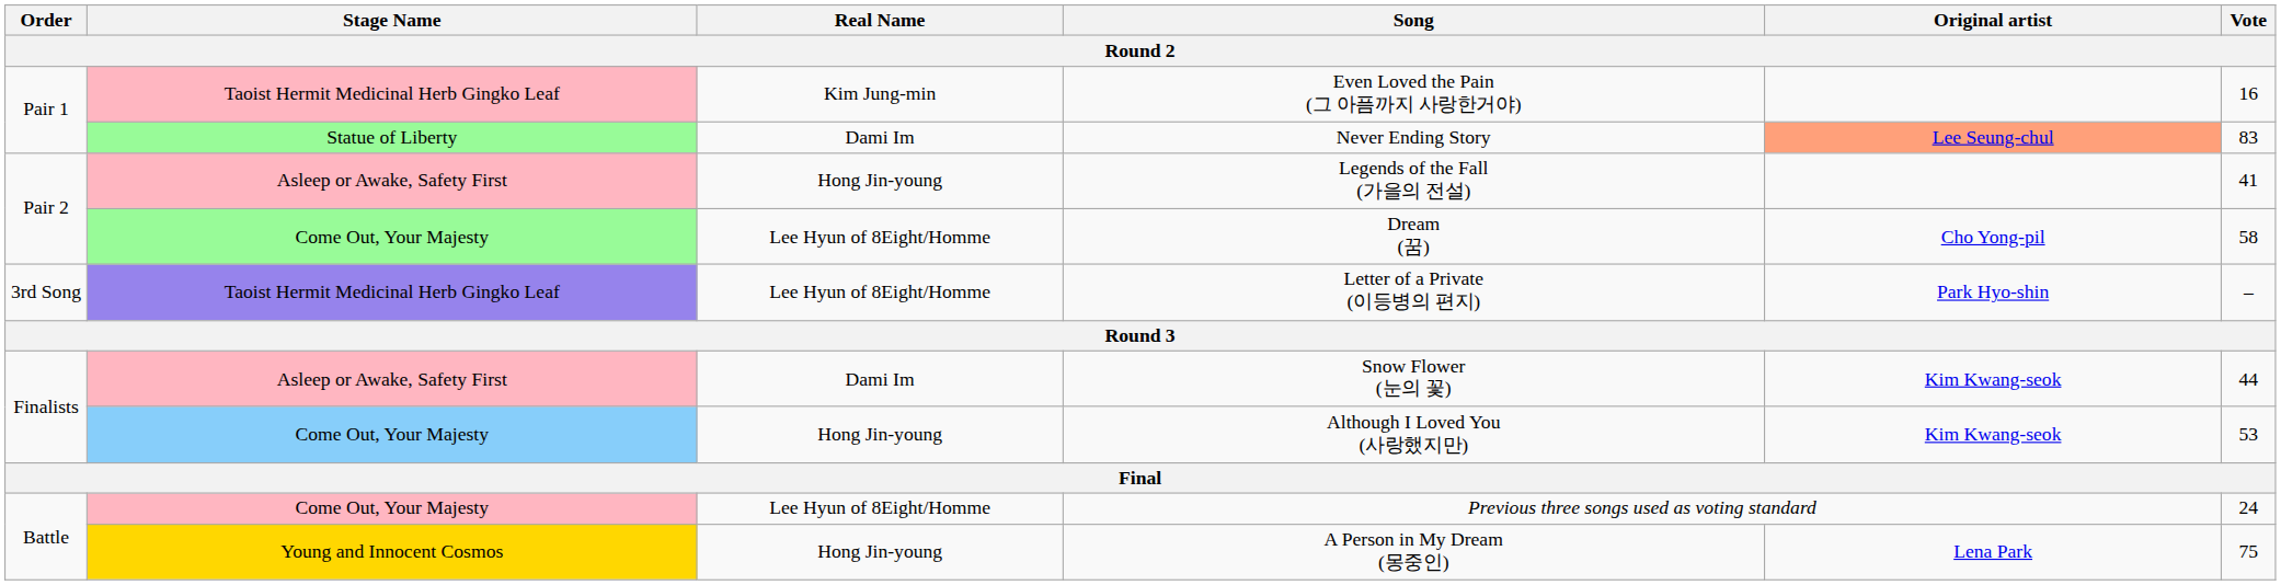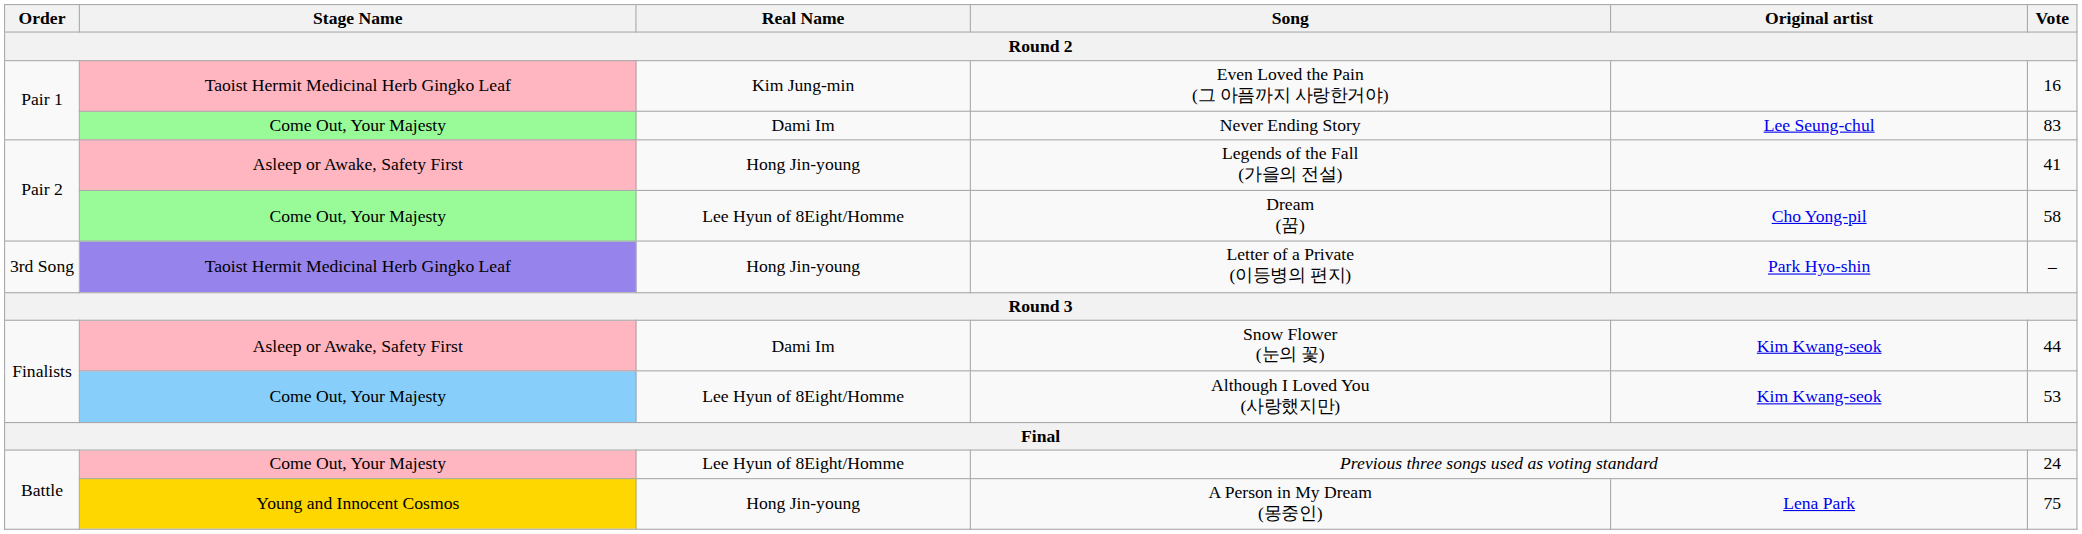Never Ending Story | Stage Name: Statue of Liberty -> Come Out, Your Majesty
Never Ending Story | Original artist: lightsalmon background -> no background
Letter of a Private (이등병의 편지) | Real Name: Lee Hyun of 8Eight/Homme -> Hong Jin-young
Although I Loved You (사랑했지만) | Real Name: Hong Jin-young -> Lee Hyun of 8Eight/Homme
